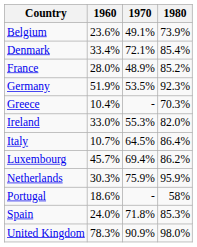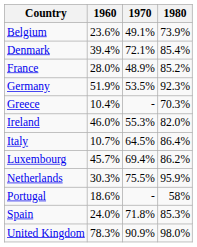Denmark | 1960: 33.4% -> 39.4%
Ireland | 1960: 33.0% -> 46.0%
Netherlands | 1970: 75.9% -> 75.5%
